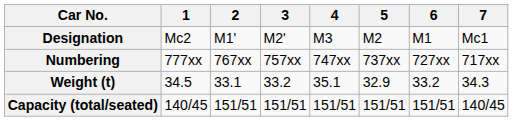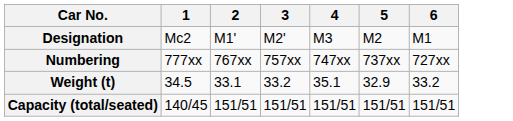- column: 7 | Mc1 | 717xx | 34.3 | 140/45
